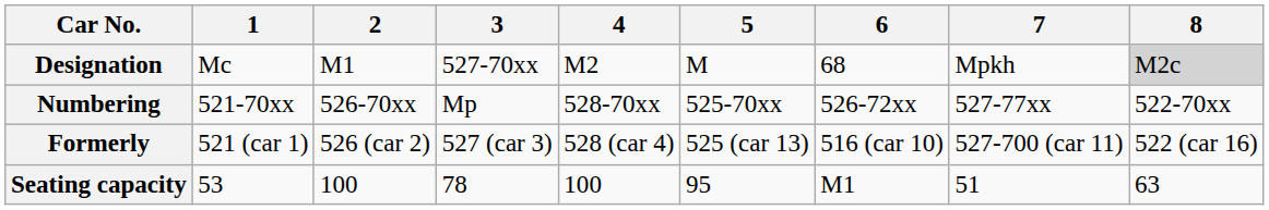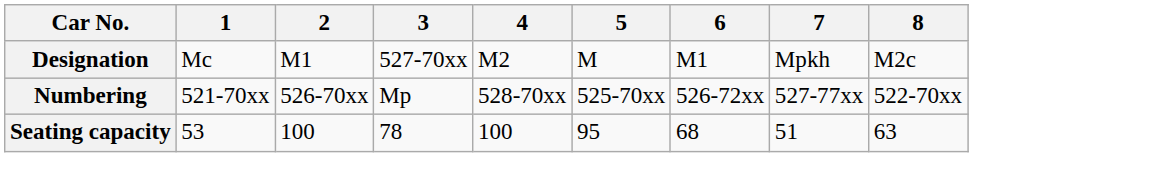Designation | 6: 68 -> M1
Designation | 8: lightgrey background -> no background
- row: Formerly | 521 (car 1) | 526 (car 2) | 527 (car 3) | 528 (car 4) | 525 (car 13) | 516 (car 10) | 527-700 (car 11) | 522 (car 16)
Seating capacity | 6: M1 -> 68
